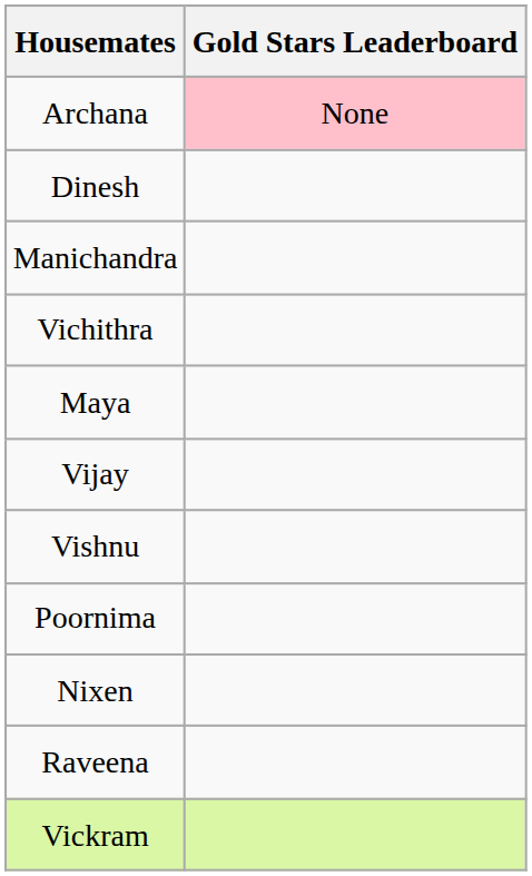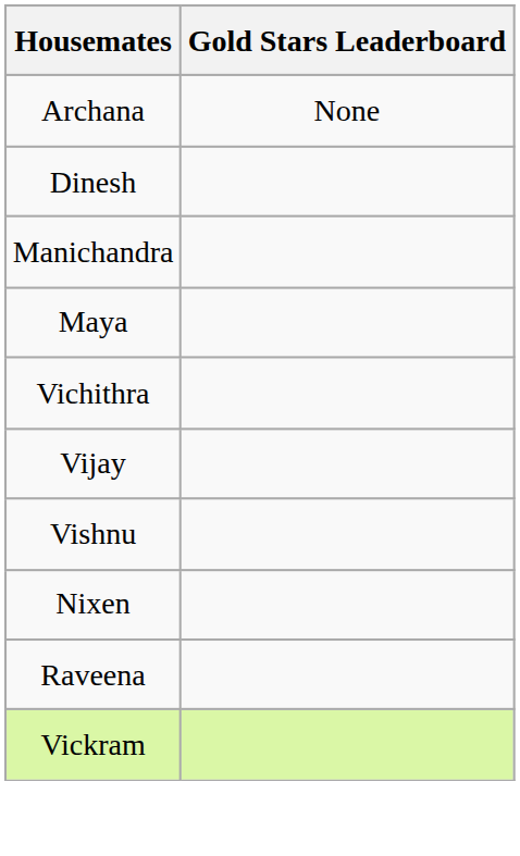Archana | Gold Stars Leaderboard: pink background -> no background
rows swapped: Maya <-> Vichithra
- row: Poornima
